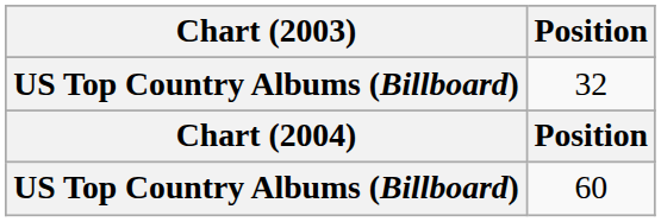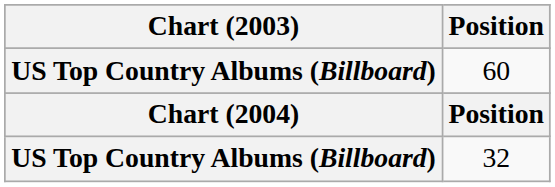rows swapped: 32 <-> 60
